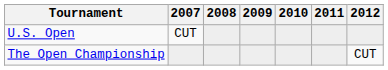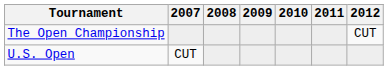rows swapped: U.S. Open <-> The Open Championship
